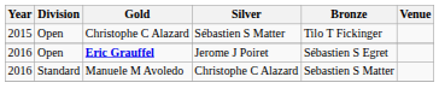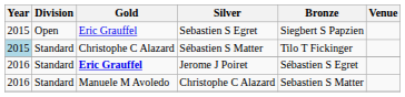+ row: 2015 | Open | Eric Grauffel | Sebastien S Egret | Siegbert S Papzien
Sébastien S Matter | Year: no background -> lightblue background
Sébastien S Matter | Division: Open -> Standard
Jerome J Poiret | Division: Open -> Standard
